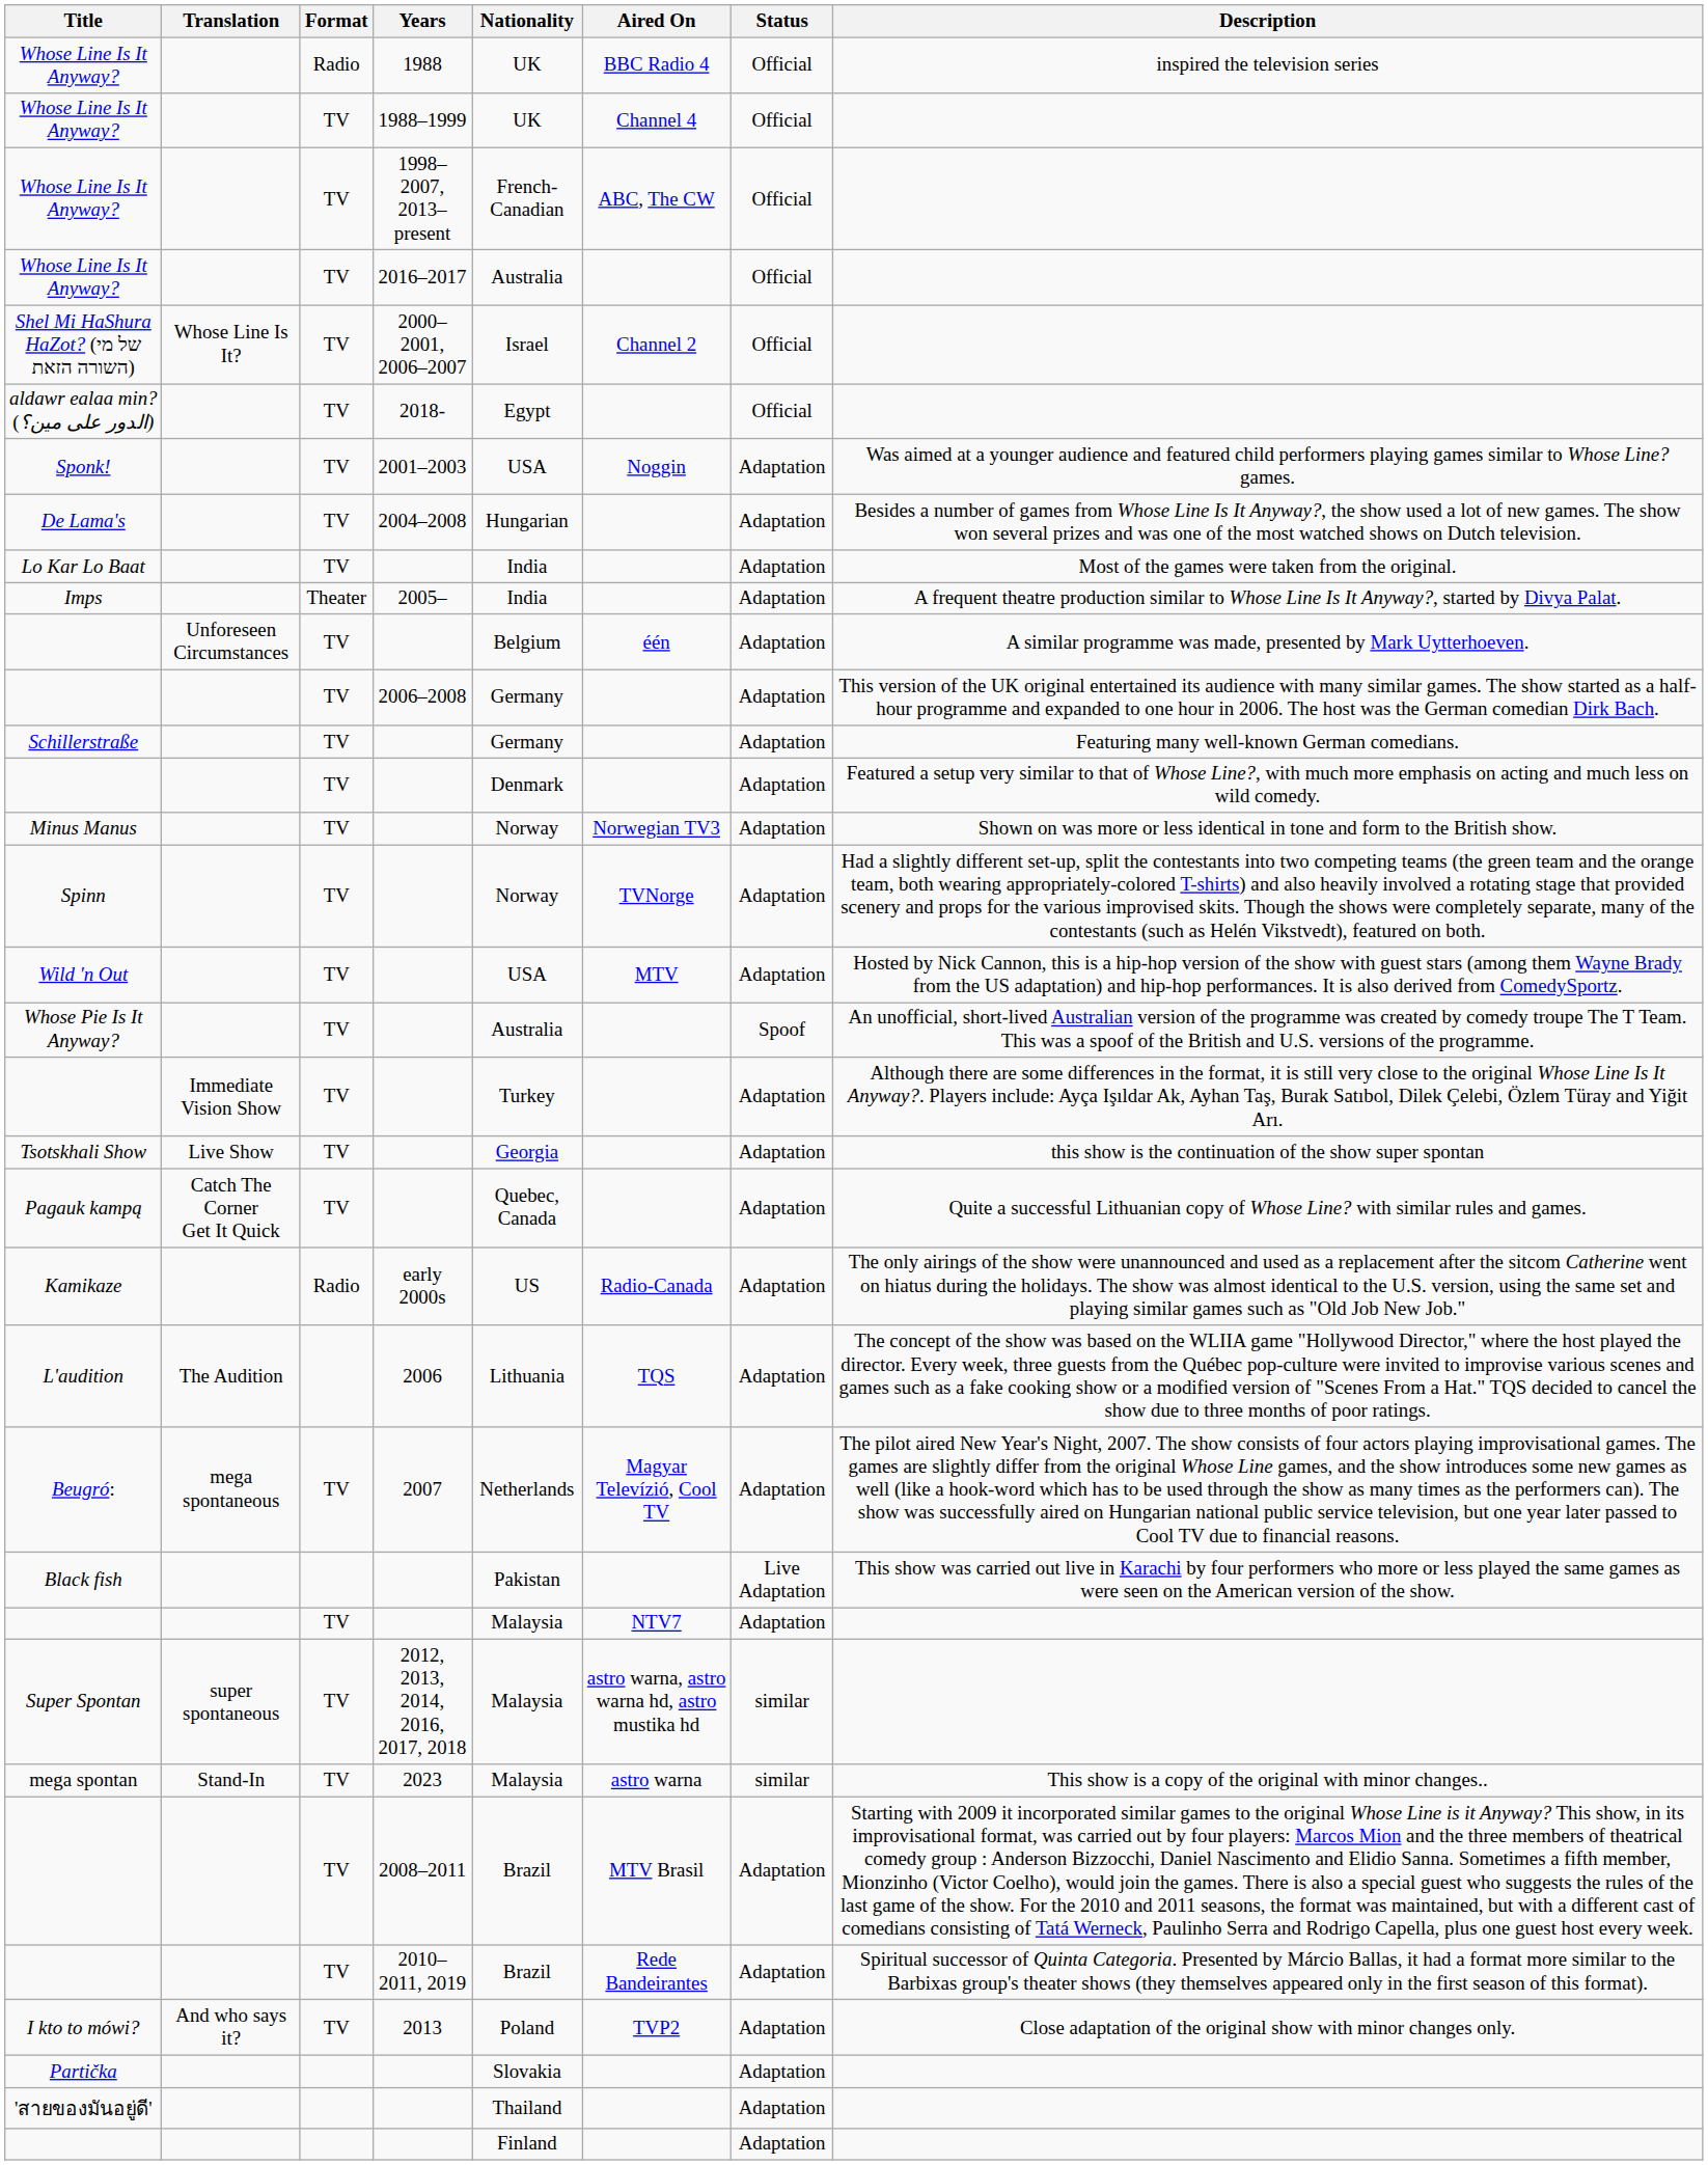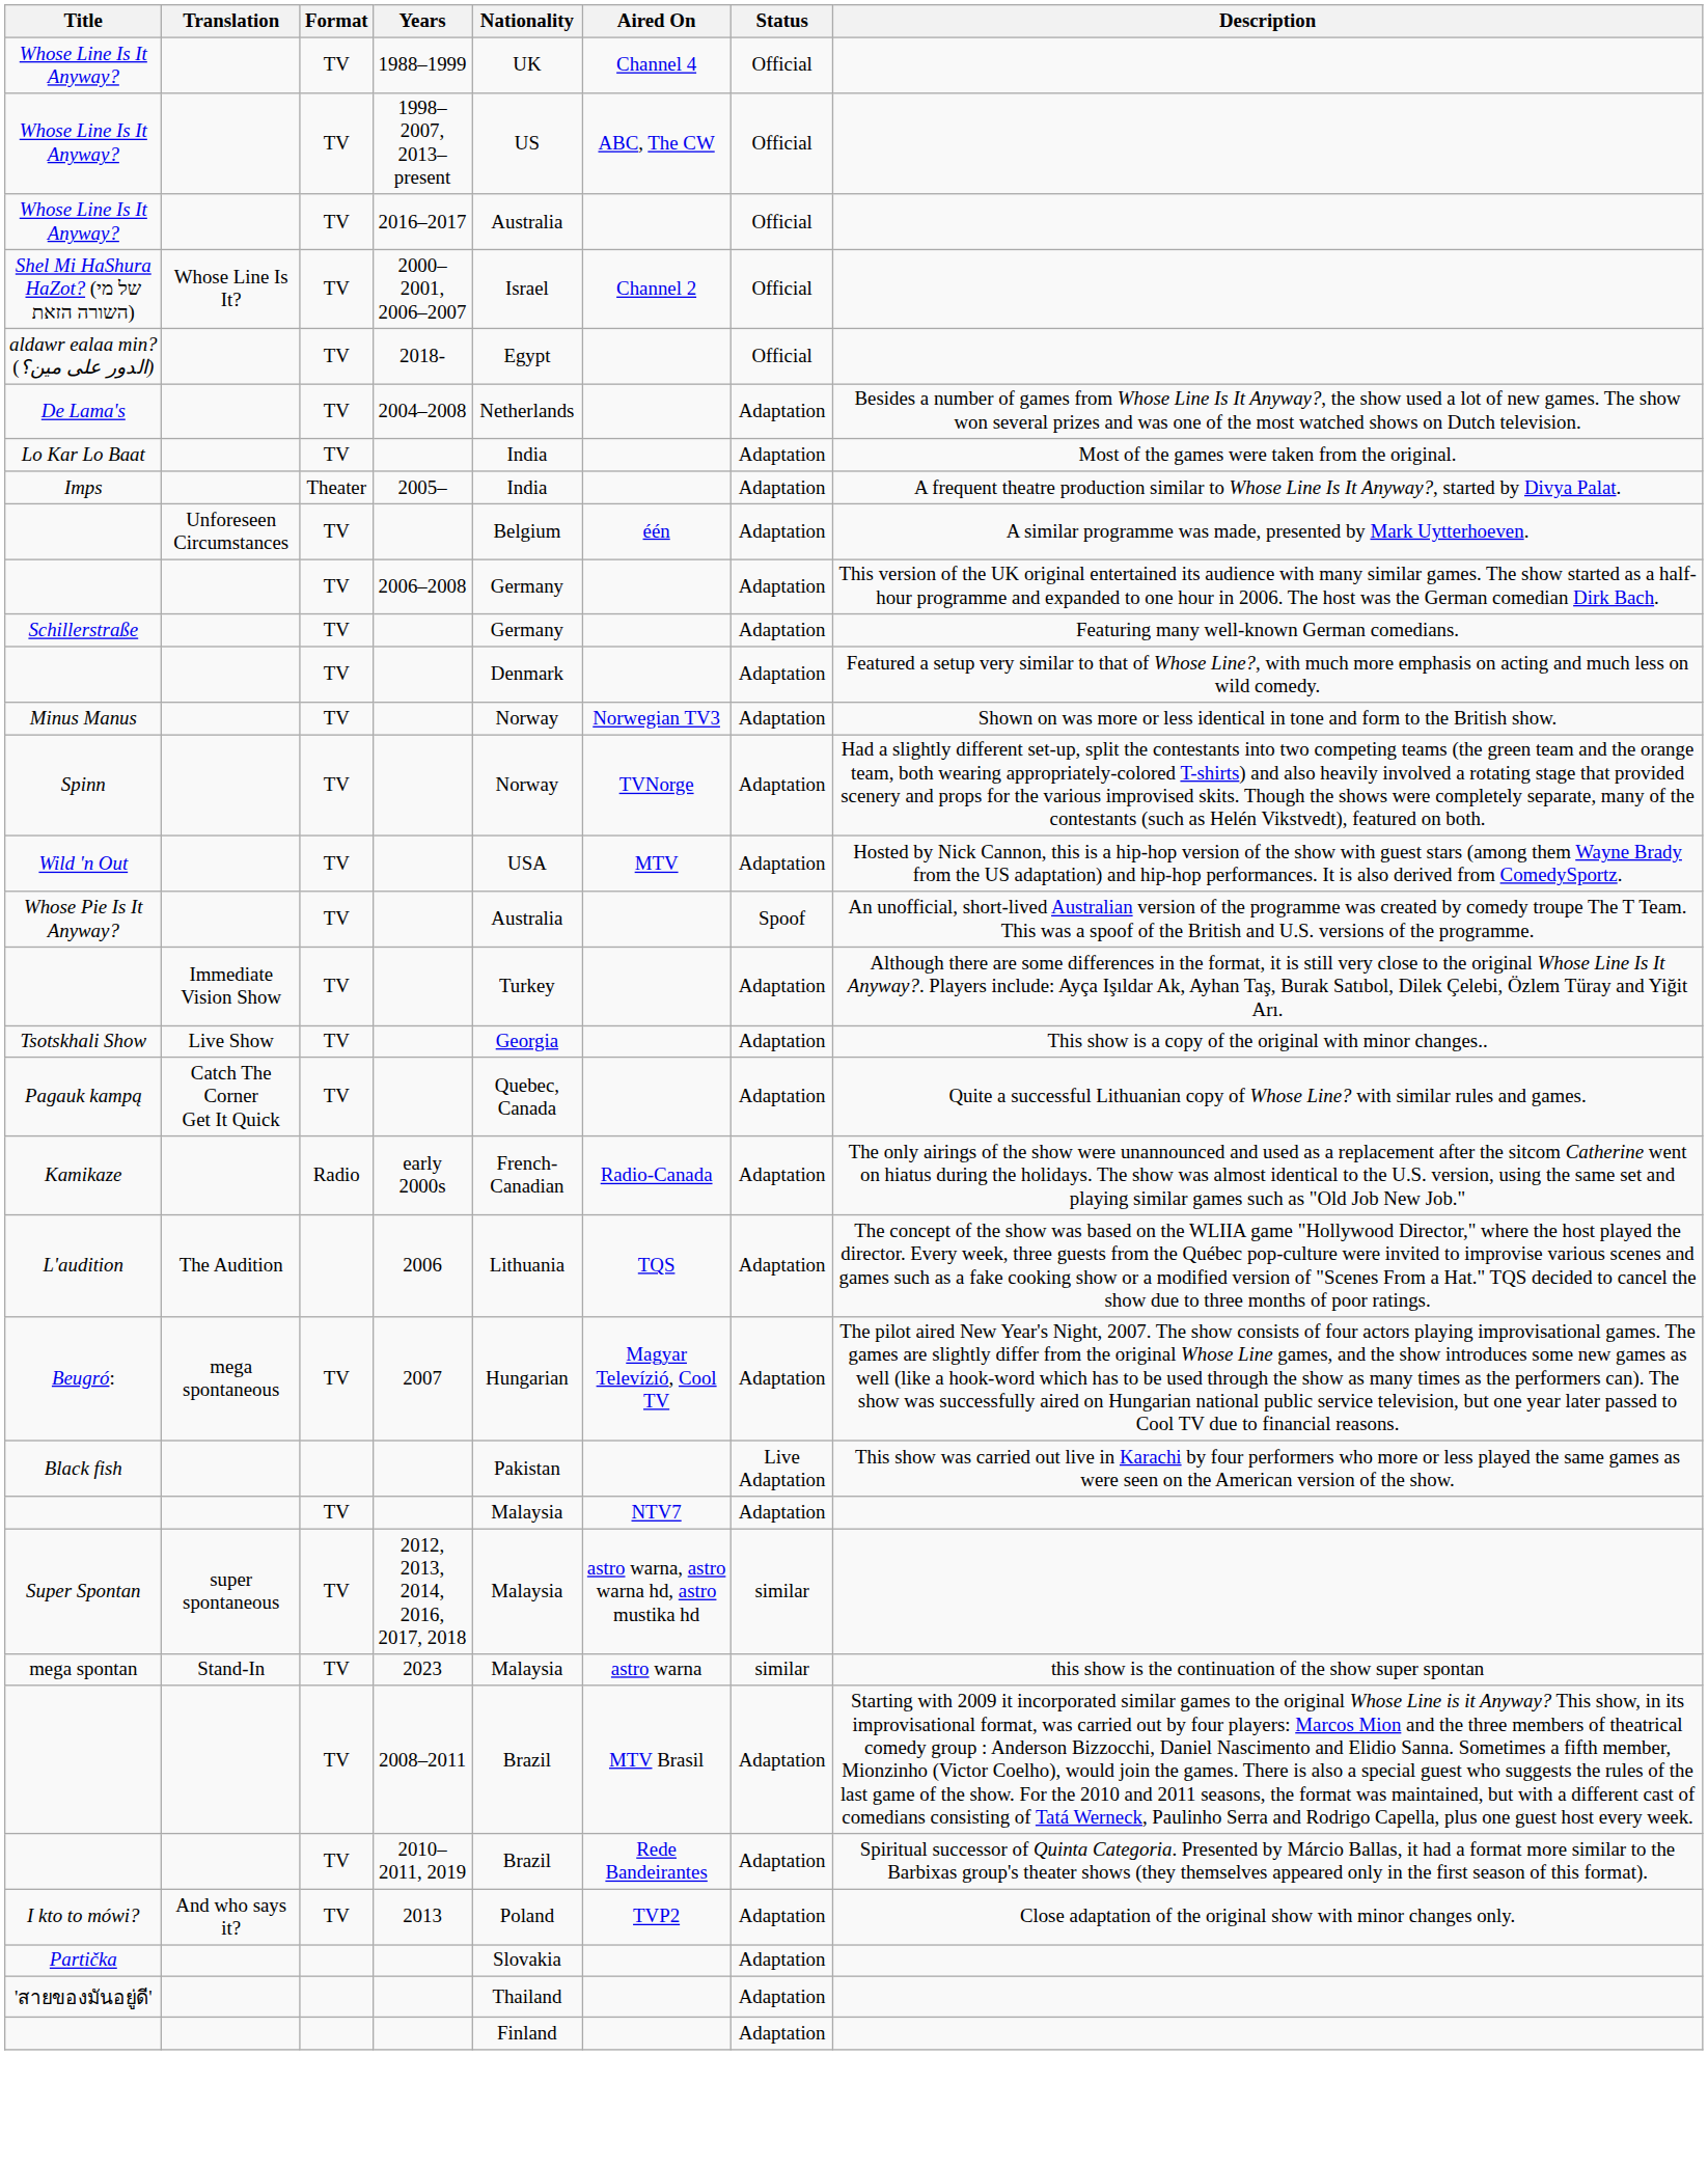- row: Whose Line Is It Anyway? | Radio | 1988 | UK | BBC Radio 4 | Official | inspired the television series
Whose Line Is It Anyway? / 1998–2007, 2013–present | Nationality: French-Canadian -> US
- row: Sponk! | TV | 2001–2003 | USA | Noggin | Adaptation | Was aimed at a younger audience and featured child performers playing games similar to Whose Line? games.
De Lama's | Nationality: Hungarian -> Netherlands
Tsotskhali Show | Description: this show is the continuation of the show super spontan -> This show is a copy of the original with minor changes..
Kamikaze | Nationality: US -> French-Canadian
Beugró: | Nationality: Netherlands -> Hungarian
mega spontan | Description: This show is a copy of the original with minor changes.. -> this show is the continuation of the show super spontan
